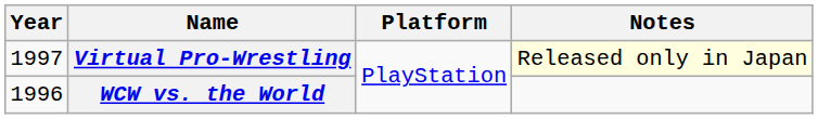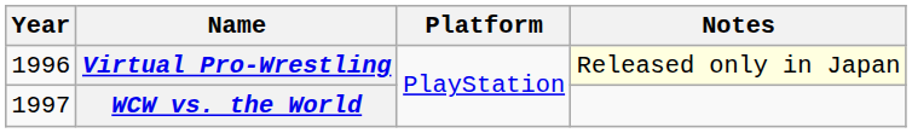Virtual Pro-Wrestling | Year: 1997 -> 1996
WCW vs. the World | Year: 1996 -> 1997
